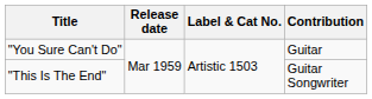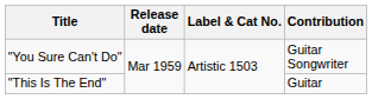"You Sure Can't Do" | Contribution: Guitar -> Guitar Songwriter
"This Is The End" | Contribution: Guitar Songwriter -> Guitar
